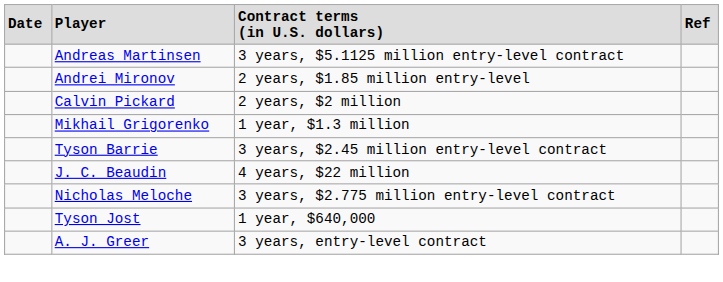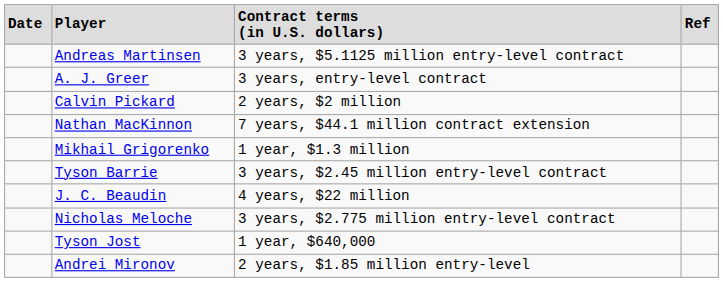rows swapped: A. J. Greer <-> Andrei Mironov
+ row: Nathan MacKinnon | 7 years, $44.1 million contract extension
